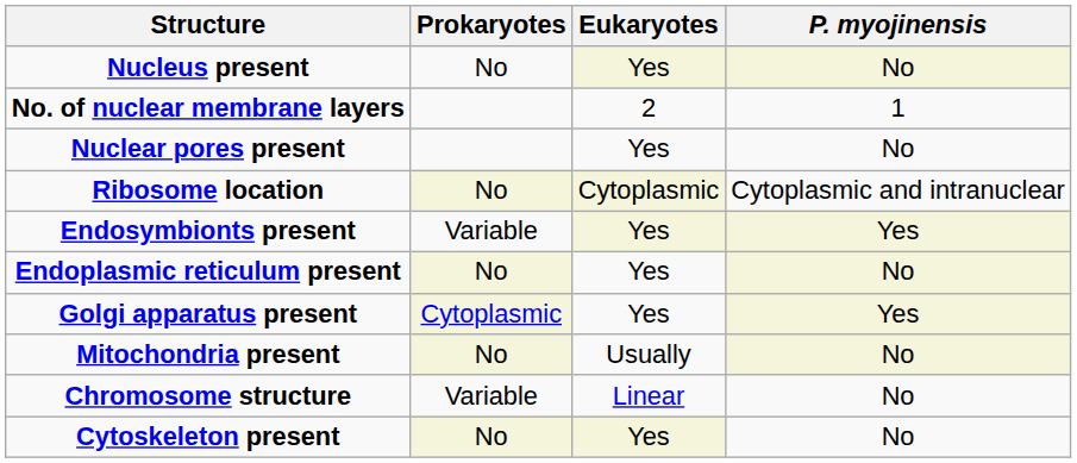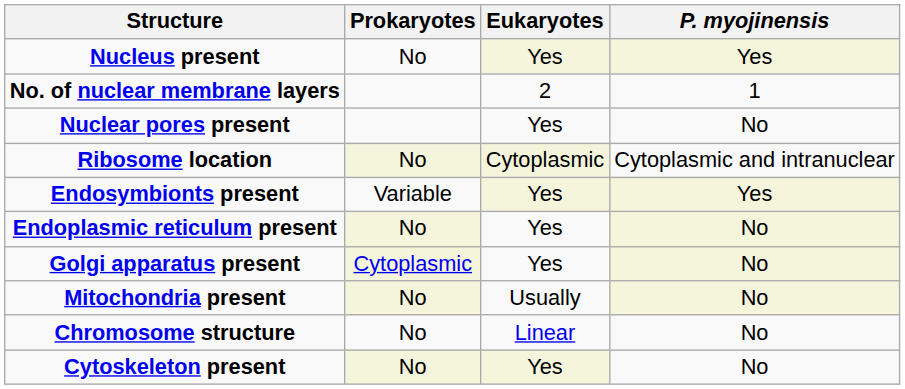Nucleus present | P. myojinensis: No -> Yes
Golgi apparatus present | P. myojinensis: Yes -> No
Chromosome structure | Prokaryotes: Variable -> No
